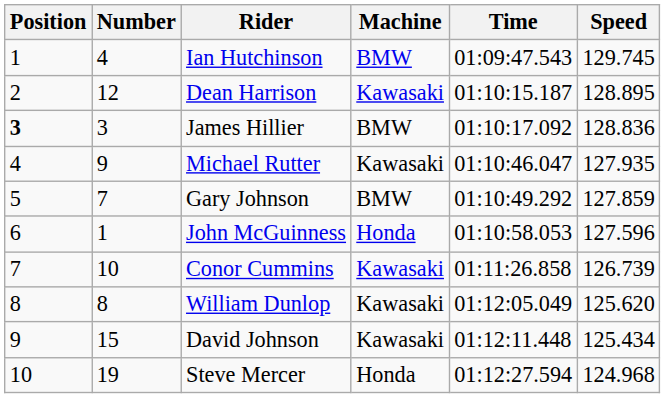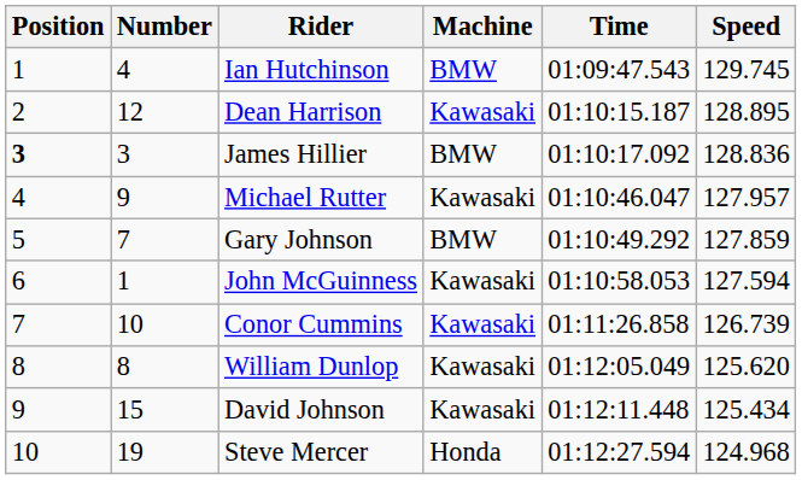Michael Rutter | Speed: 127.935 -> 127.957
John McGuinness | Machine: Honda -> Kawasaki
John McGuinness | Speed: 127.596 -> 127.594
